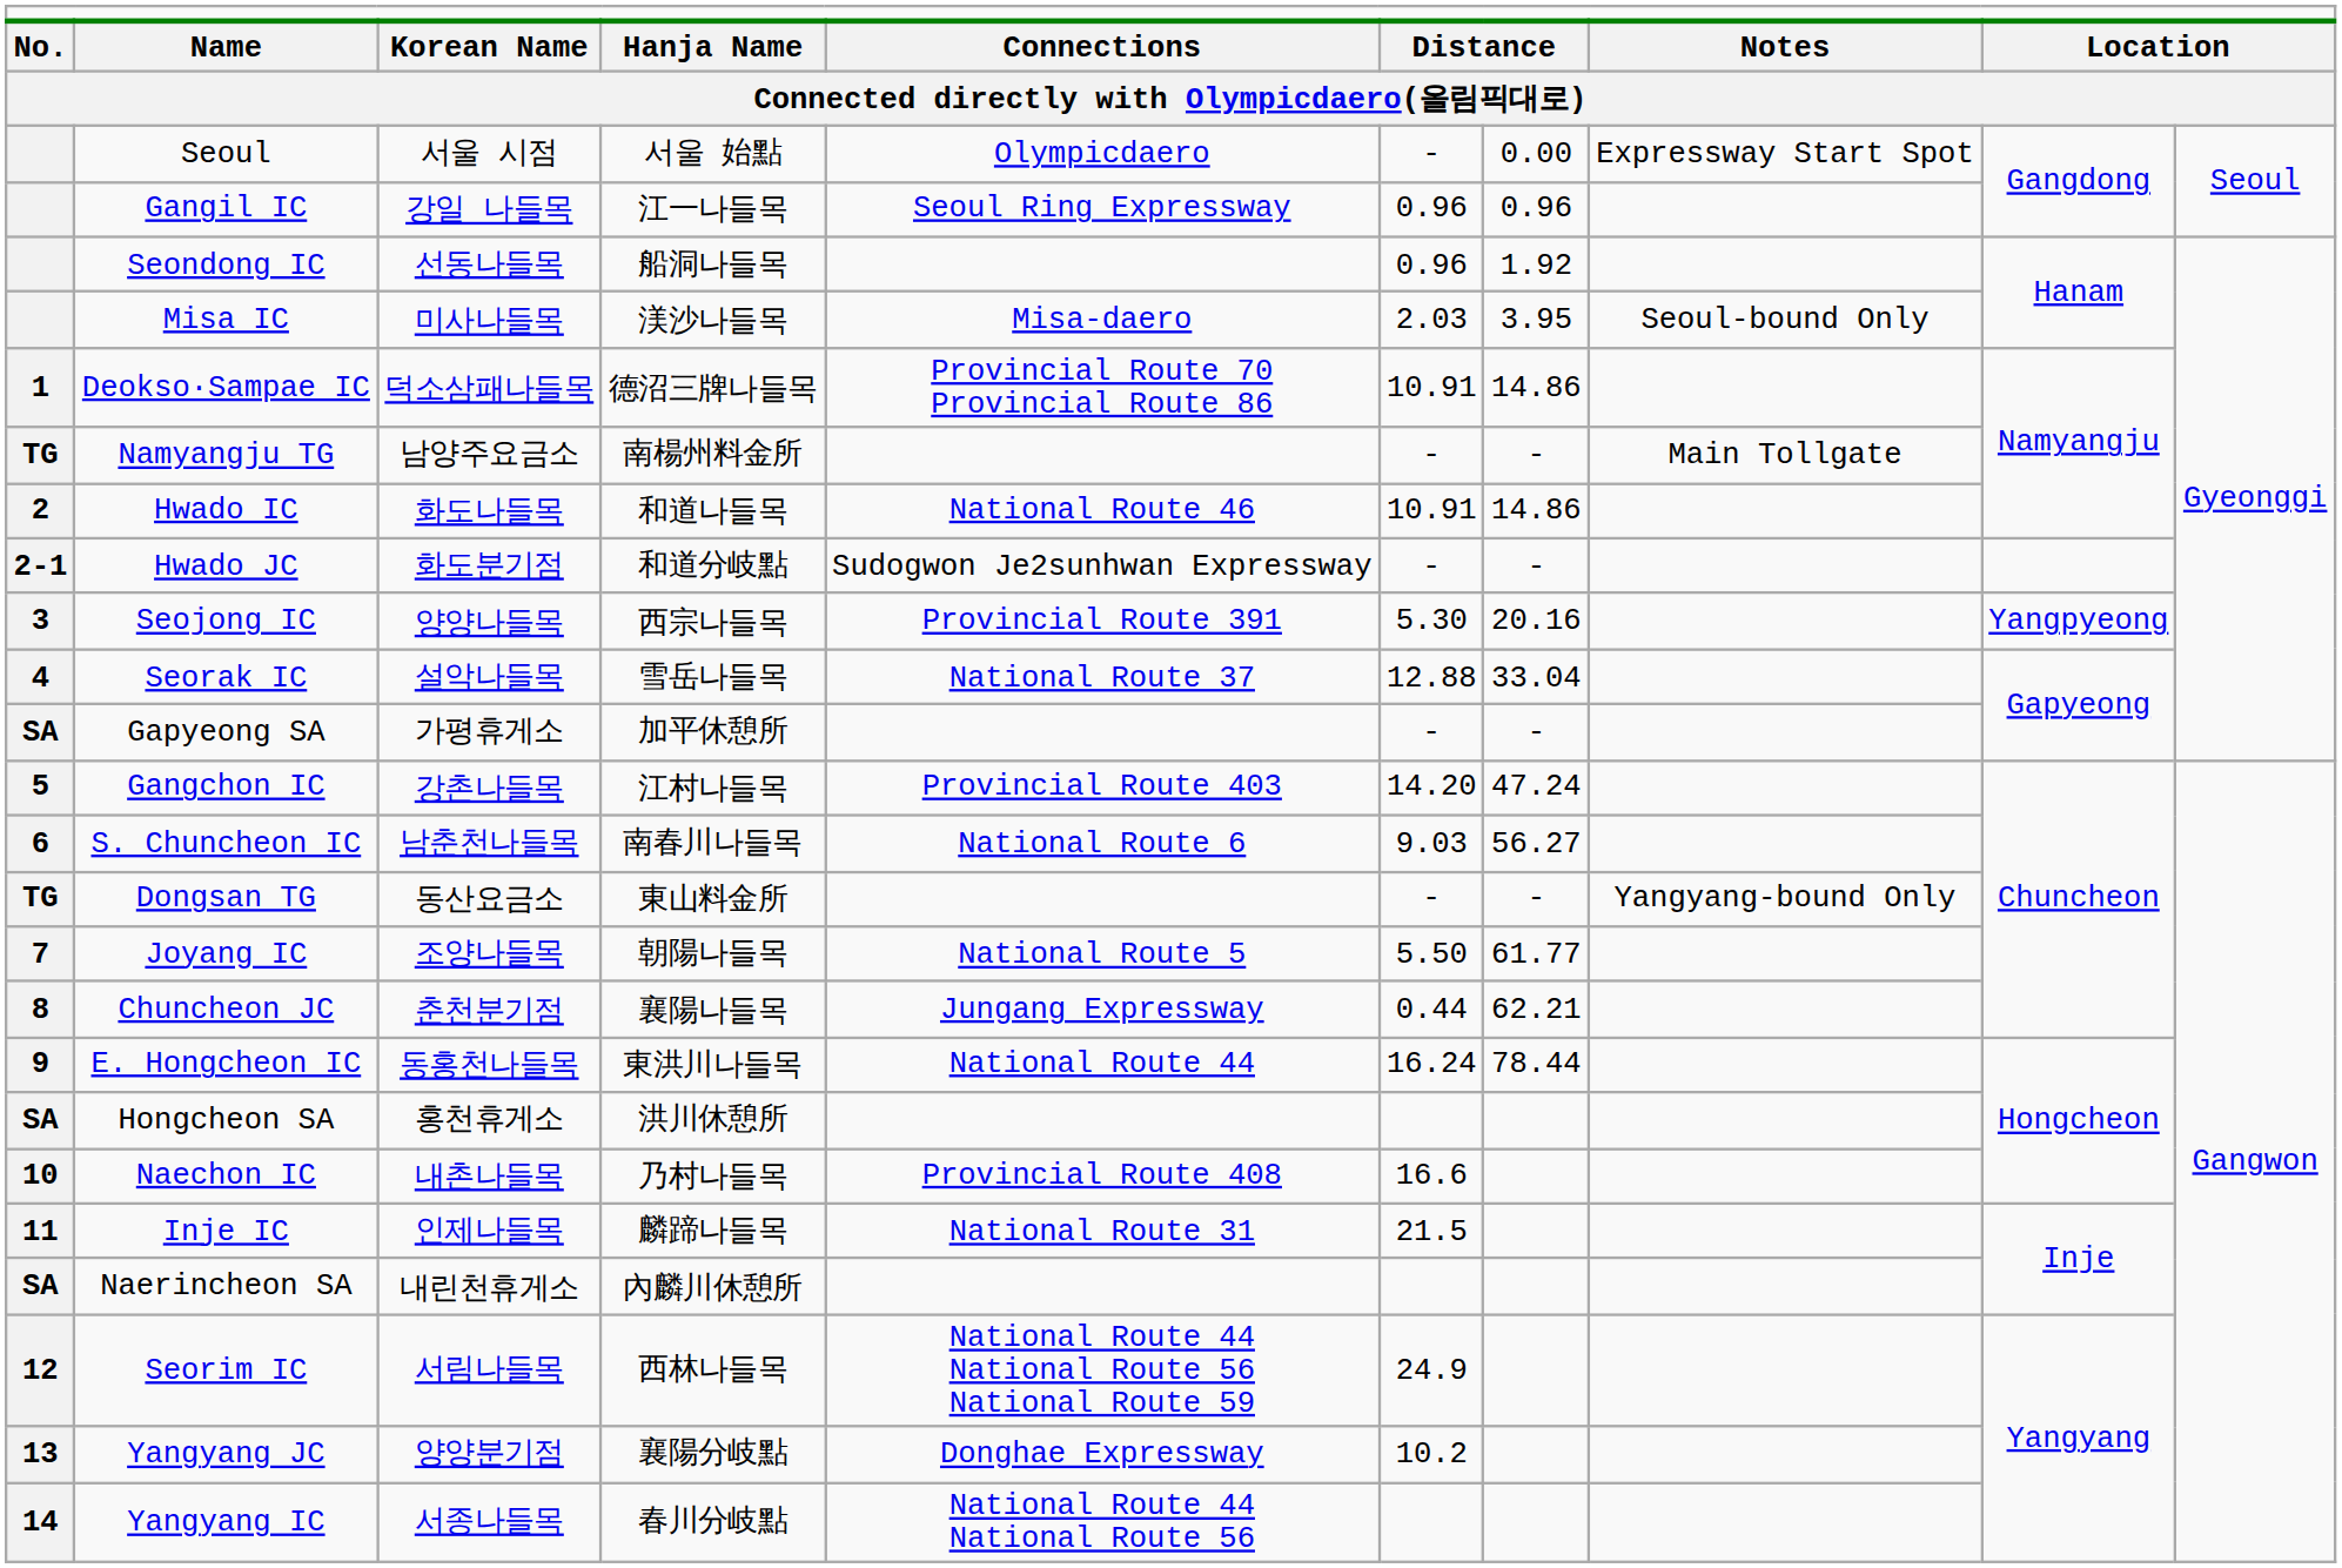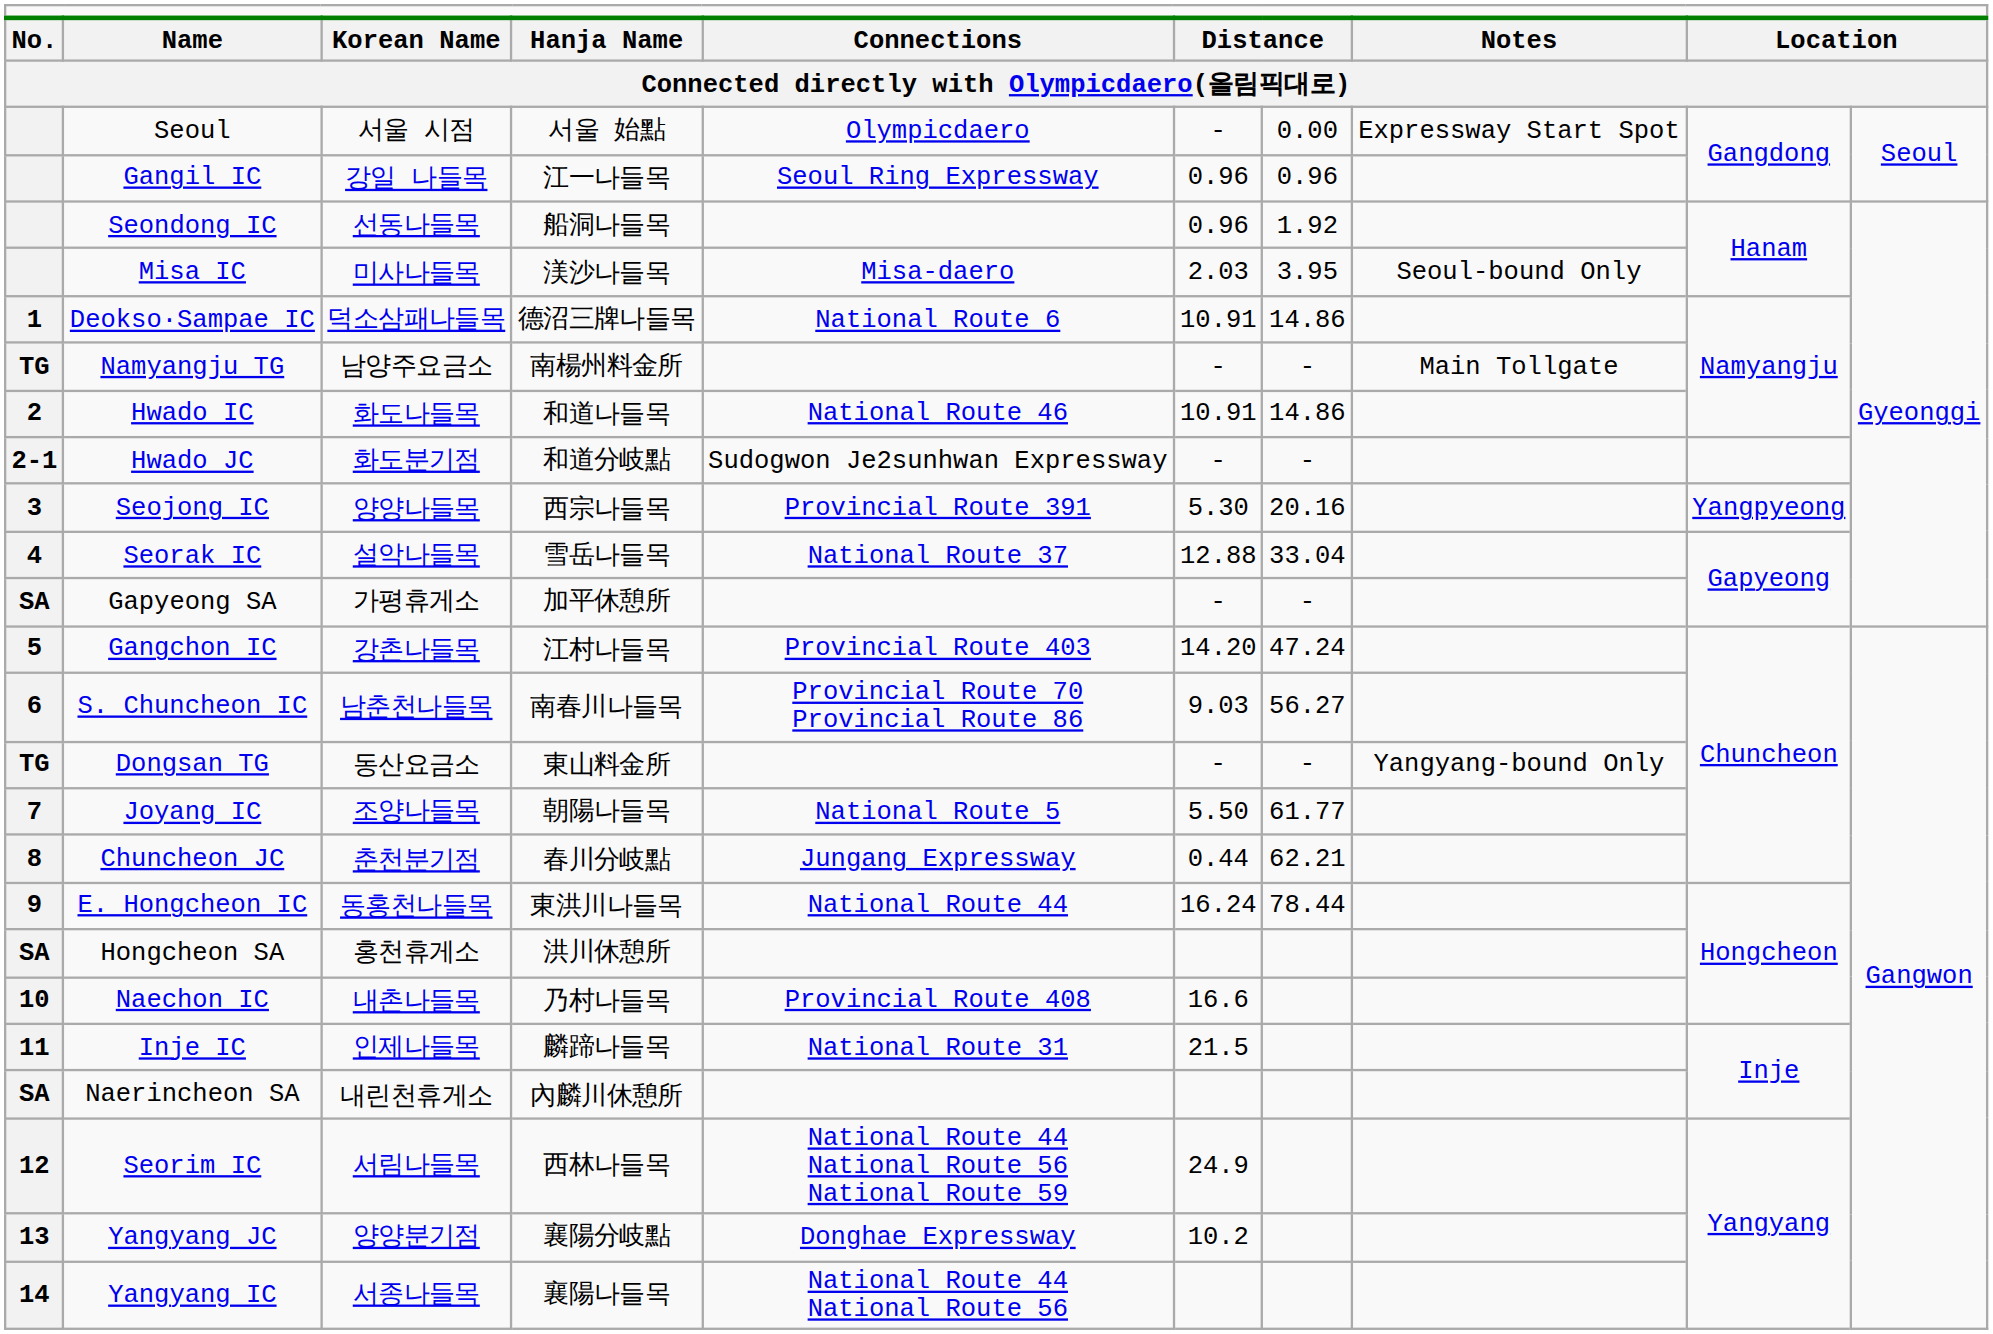Deokso·Sampae IC | column 5: Provincial Route 70 Provincial Route 86 -> National Route 6
S. Chuncheon IC | column 5: National Route 6 -> Provincial Route 70 Provincial Route 86
Chuncheon JC | column 4: 襄陽나들목 -> 春川分岐點
Yangyang IC | column 4: 春川分岐點 -> 襄陽나들목
